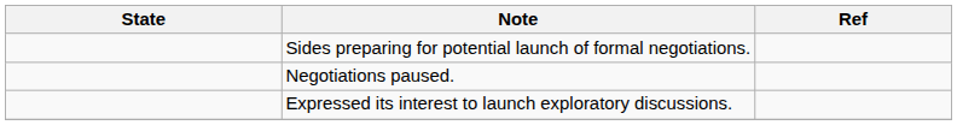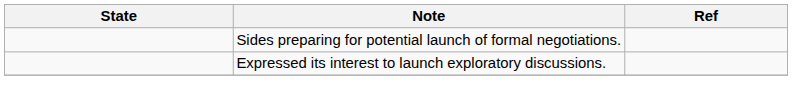- row: Negotiations paused.
